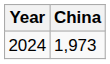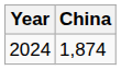2024 | China: 1,973 -> 1,874
